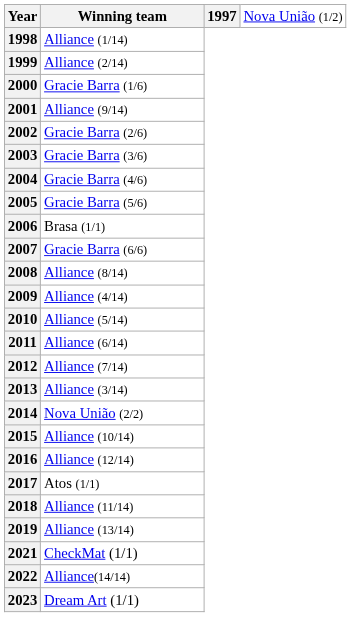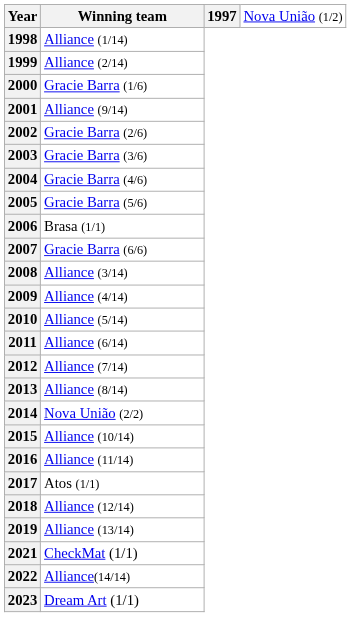2008 | Winning team: Alliance (8/14) -> Alliance (3/14)
2013 | Winning team: Alliance (3/14) -> Alliance (8/14)
2016 | Winning team: Alliance (12/14) -> Alliance (11/14)
2018 | Winning team: Alliance (11/14) -> Alliance (12/14)
